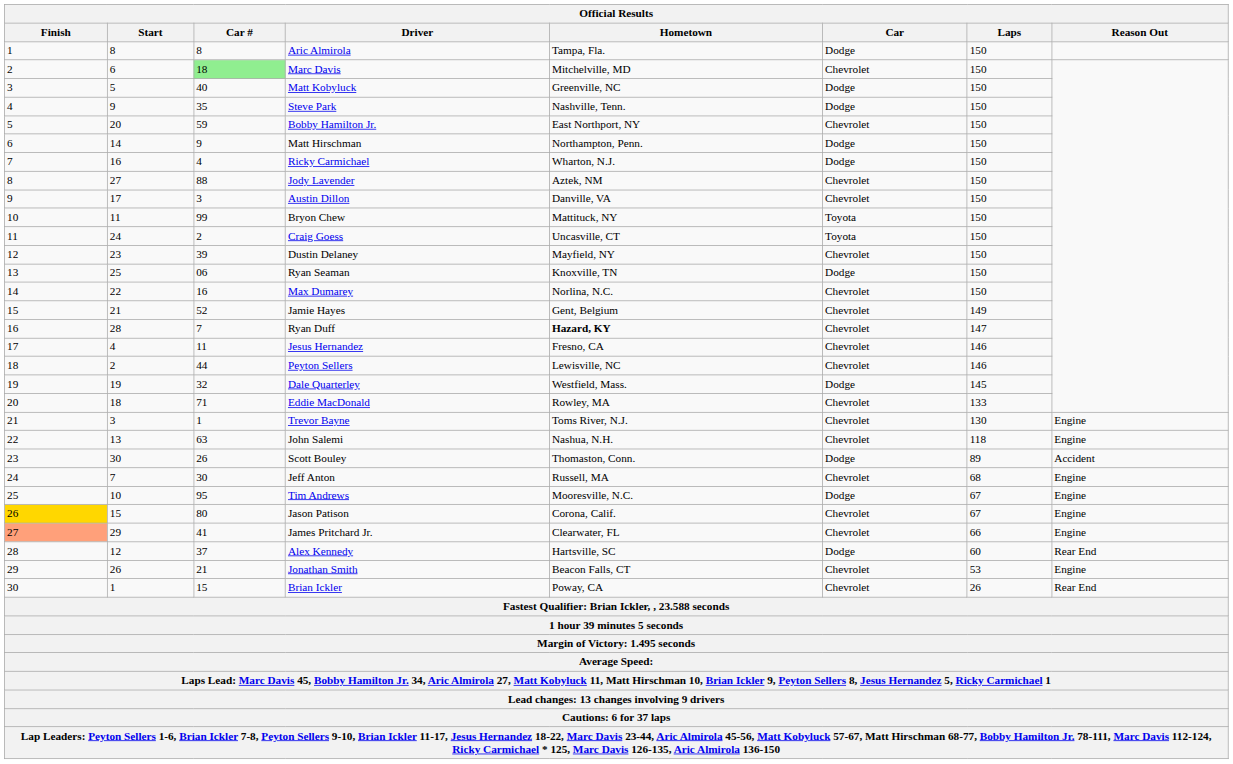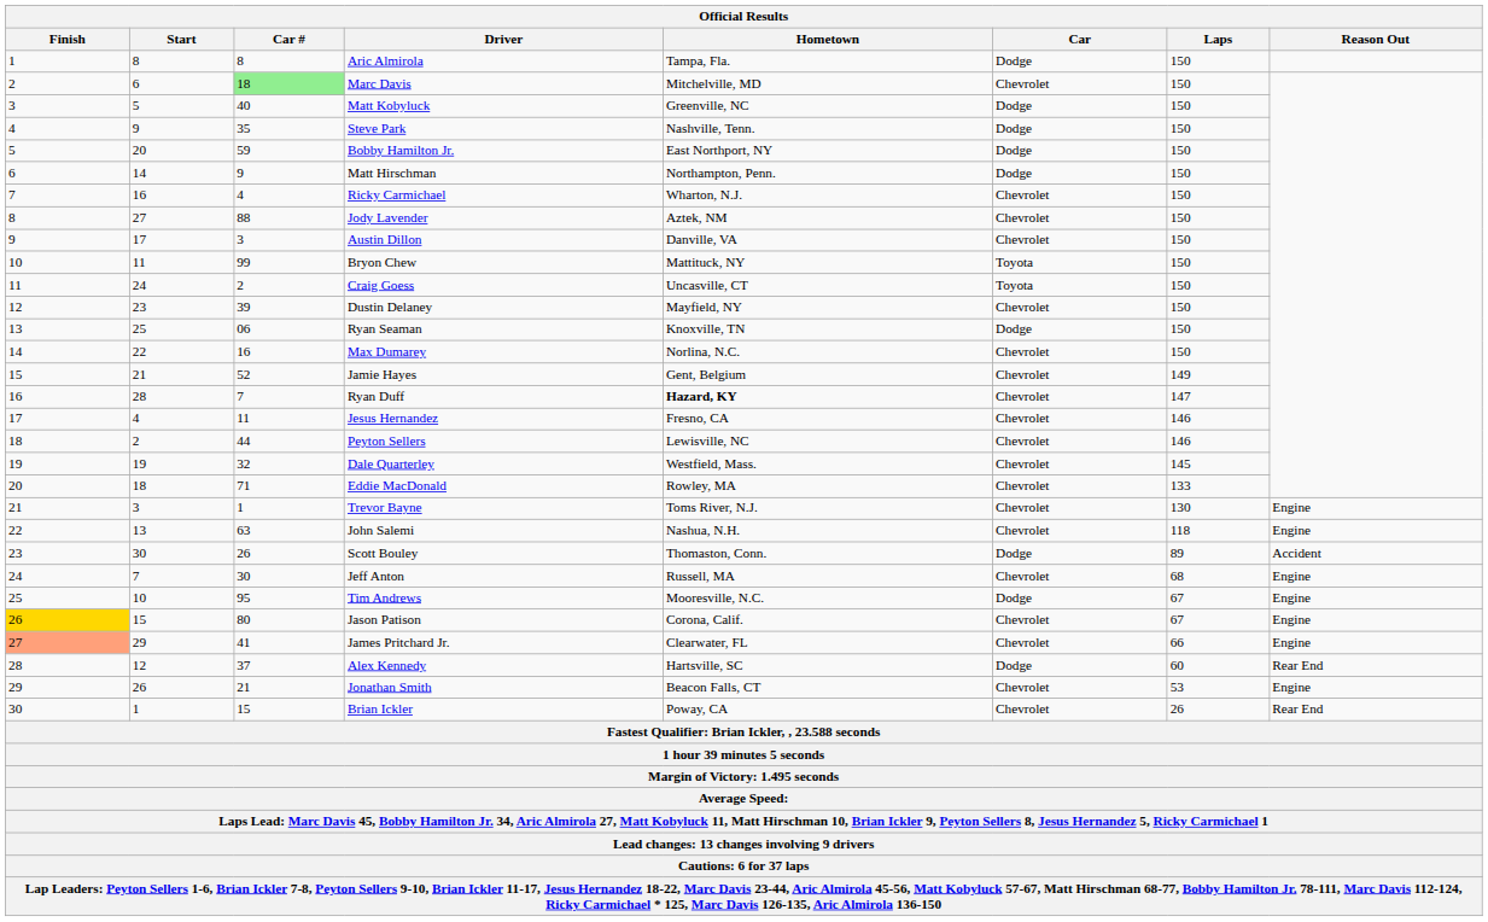Bobby Hamilton Jr. | Car: Chevrolet -> Dodge
Ricky Carmichael | Car: Dodge -> Chevrolet
Dale Quarterley | Car: Dodge -> Chevrolet
